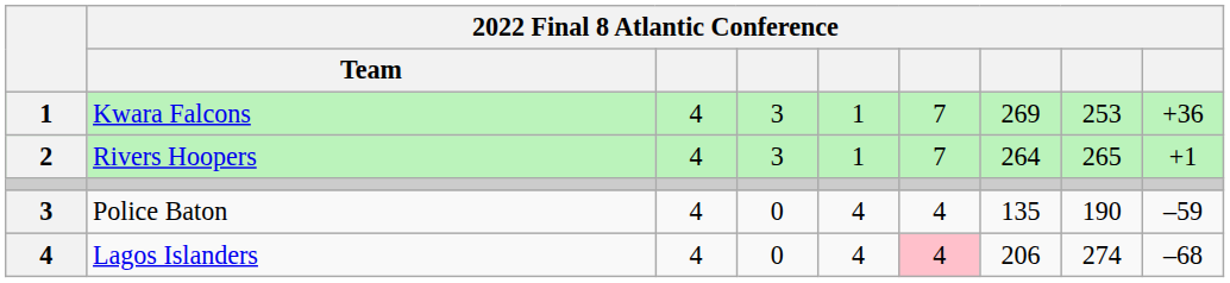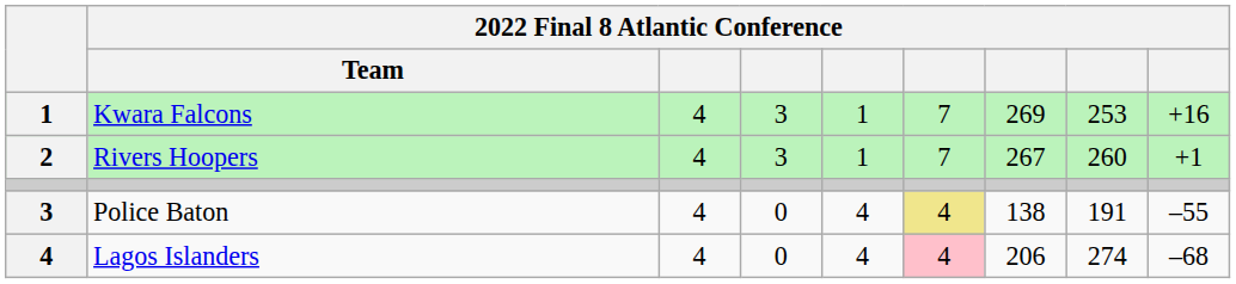Kwara Falcons | column 9: +36 -> +16
Rivers Hoopers | column 7: 264 -> 267
Rivers Hoopers | column 8: 265 -> 260
Police Baton | column 6: no background -> khaki background
Police Baton | column 7: 135 -> 138
Police Baton | column 8: 190 -> 191
Police Baton | column 9: –59 -> –55
